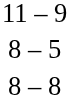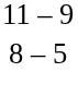- row: 8 – 8
